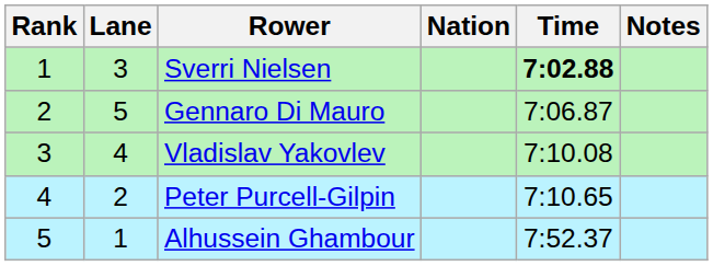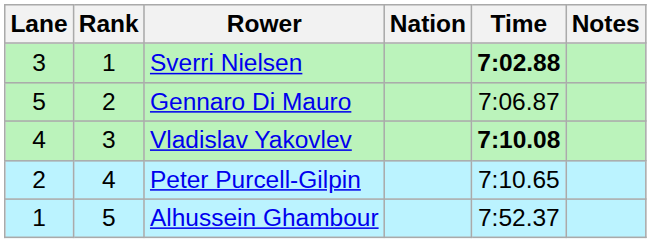columns swapped: Rank <-> Lane
Vladislav Yakovlev | Time: normal -> bold
